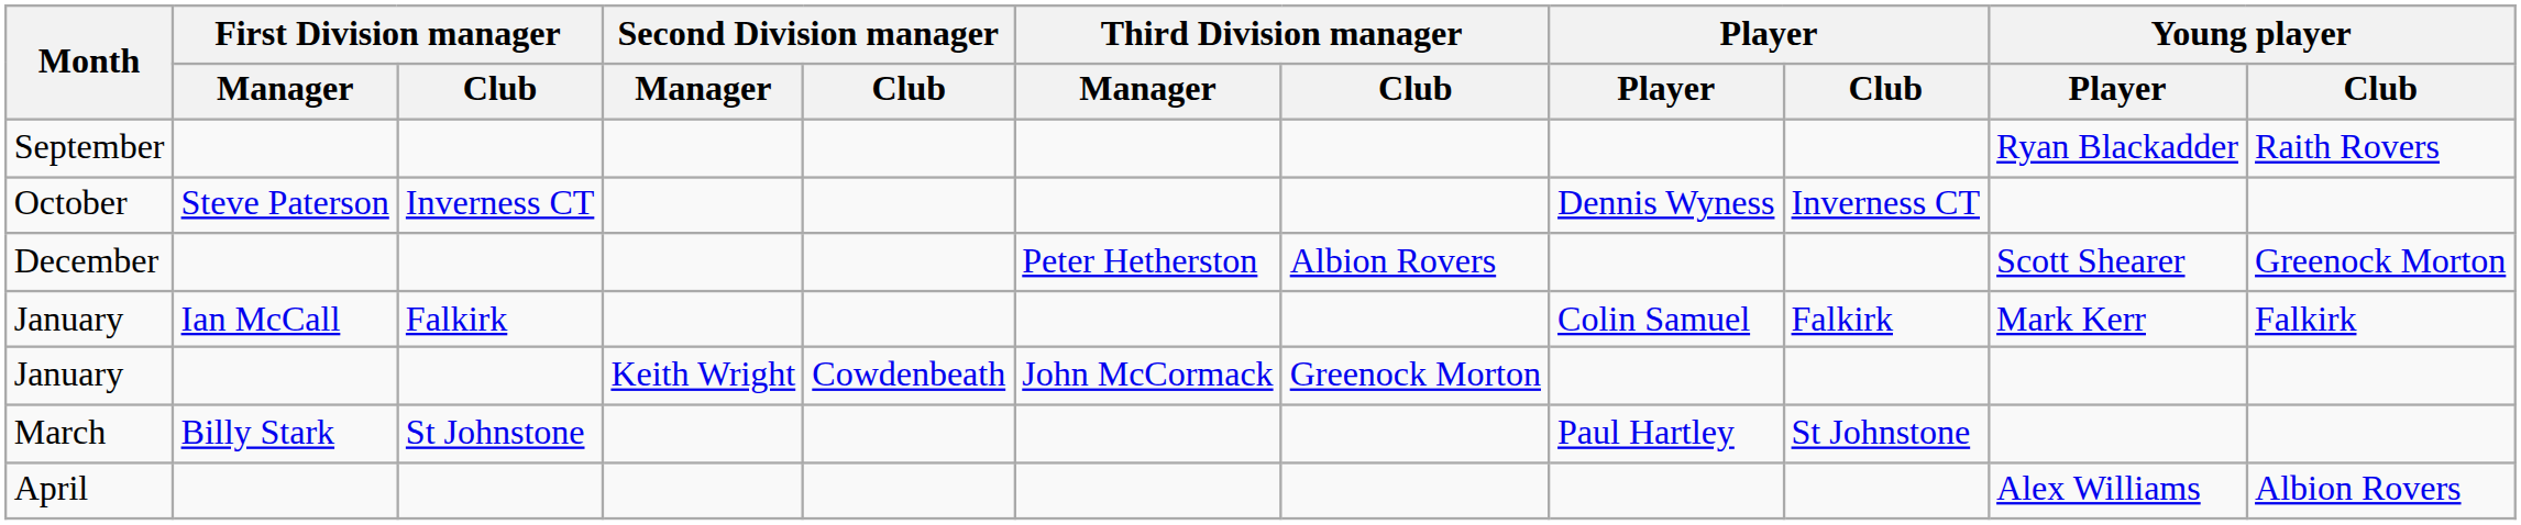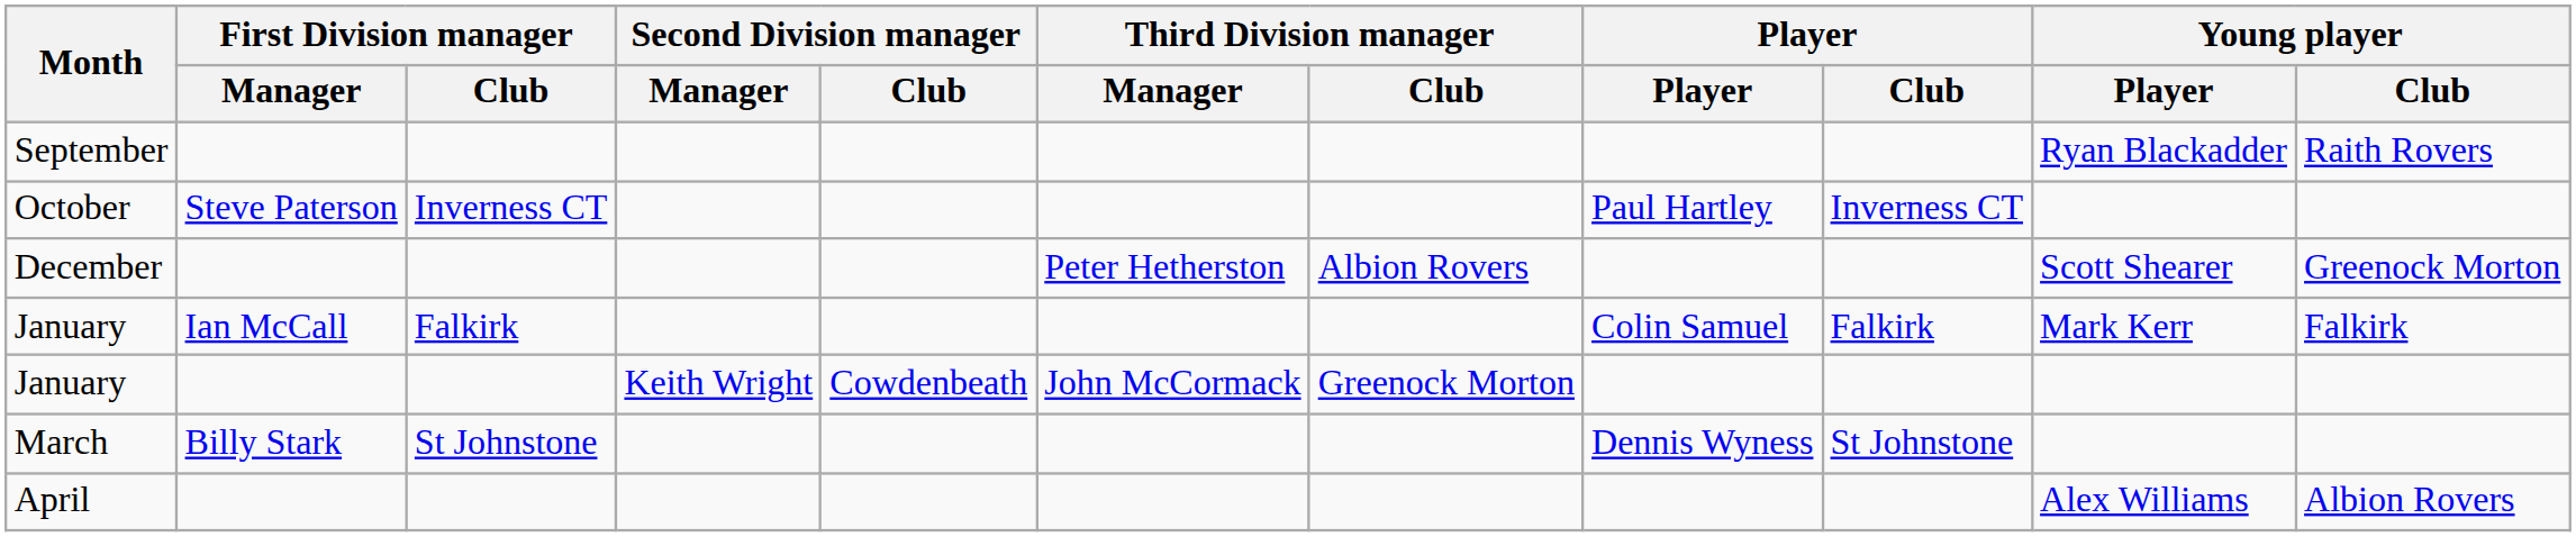October | Player: Dennis Wyness -> Paul Hartley
March | Player: Paul Hartley -> Dennis Wyness
